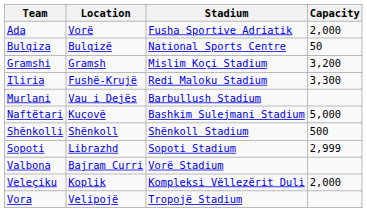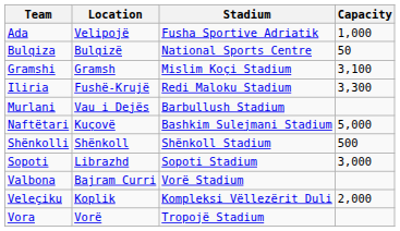Ada | Location: Vorë -> Velipojë
Ada | Capacity: 2,000 -> 1,000
Gramshi | Capacity: 3,200 -> 3,100
Sopoti | Capacity: 2,999 -> 3,000
Vora | Location: Velipojë -> Vorë
